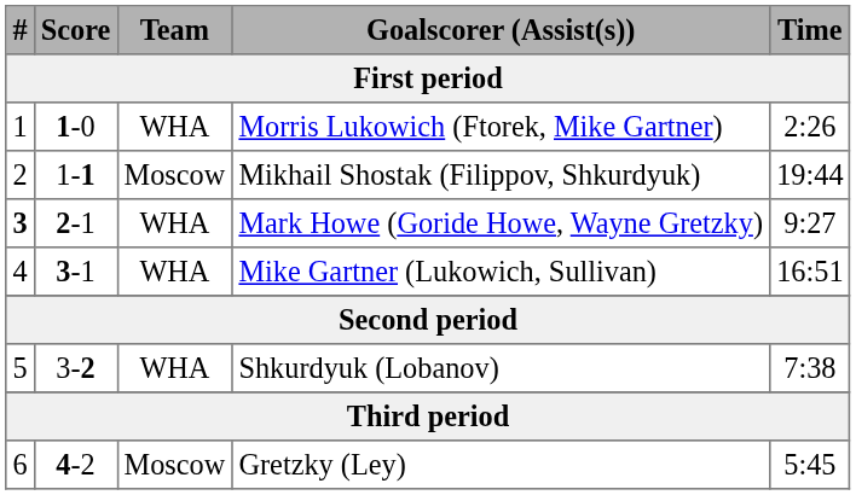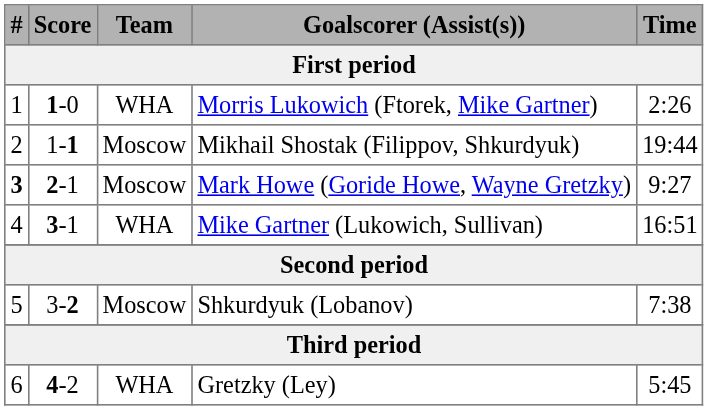Mark Howe (Goride Howe, Wayne Gretzky) | Team / First period: WHA -> Moscow
Shkurdyuk (Lobanov) | Team / First period: WHA -> Moscow
Gretzky (Ley) | Team / First period: Moscow -> WHA
